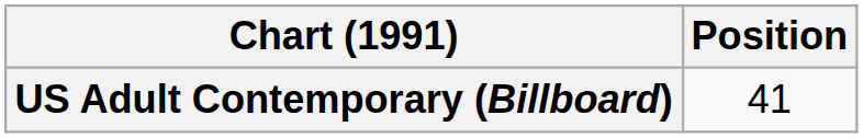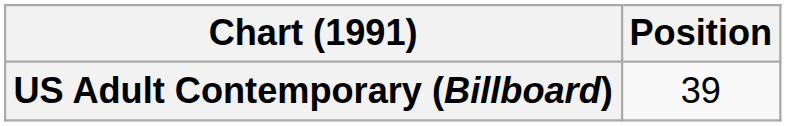US Adult Contemporary (Billboard) | Position: 41 -> 39
